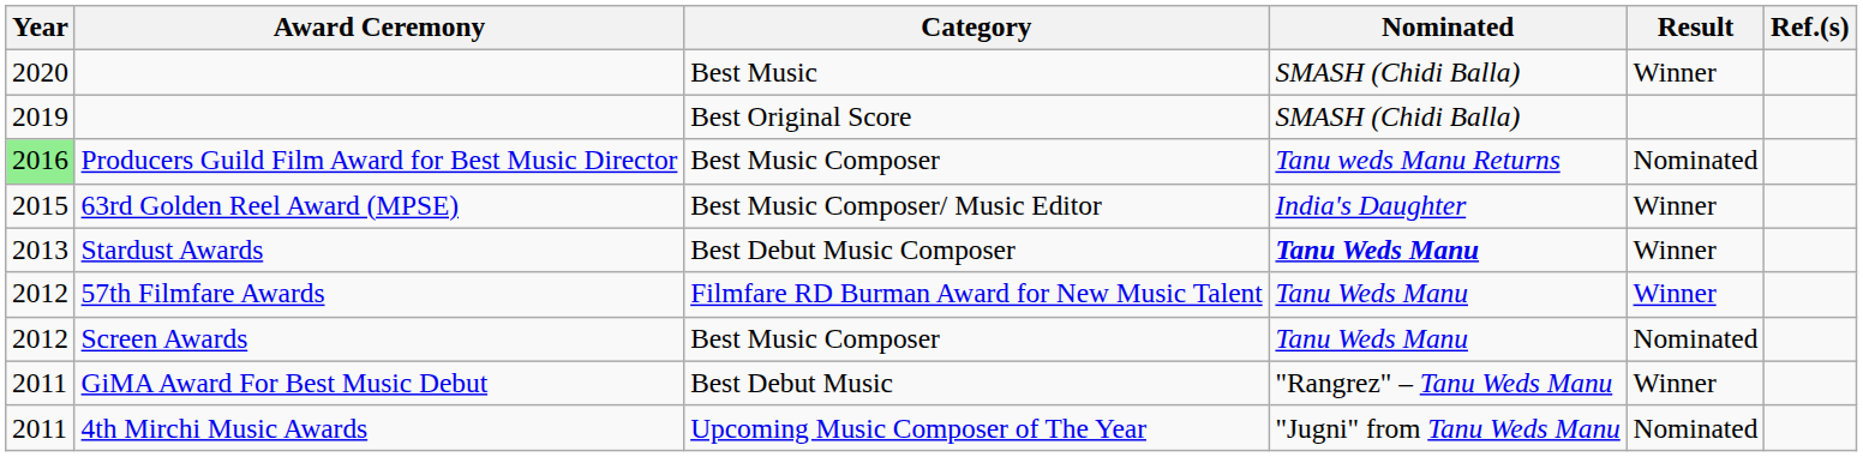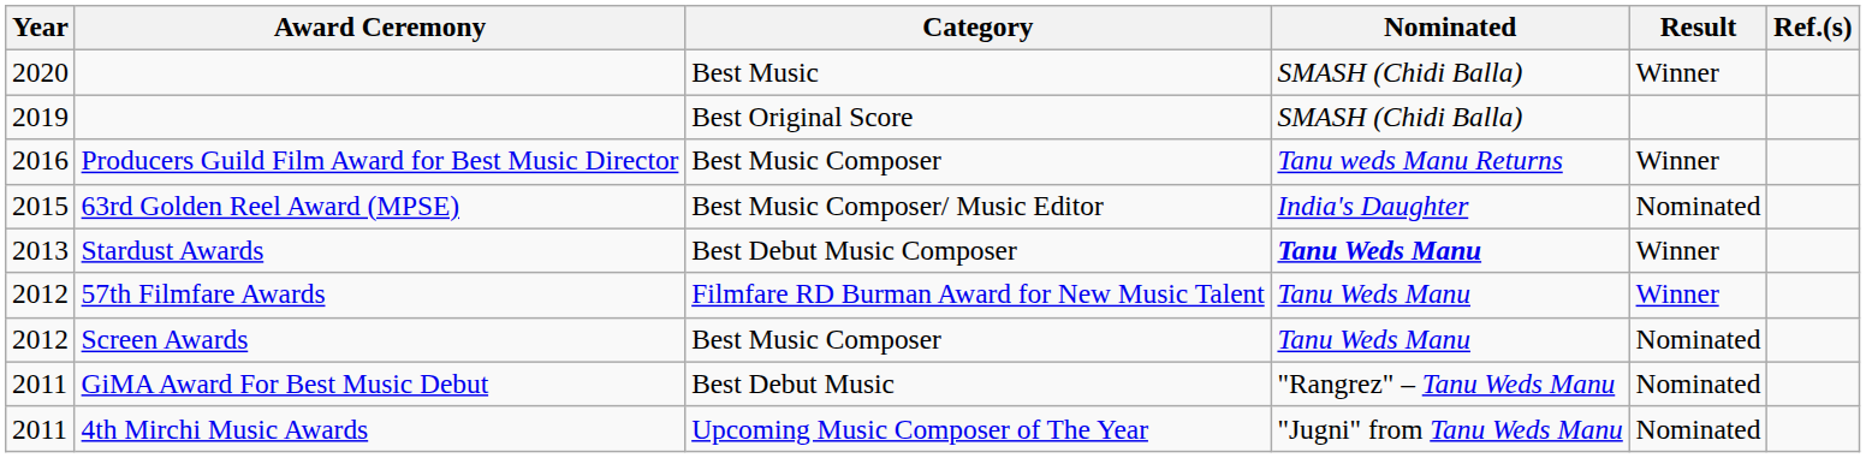Producers Guild Film Award for Best Music Director | Year: lightgreen background -> no background
Producers Guild Film Award for Best Music Director | Result: Nominated -> Winner
63rd Golden Reel Award (MPSE) | Result: Winner -> Nominated
GiMA Award For Best Music Debut | Result: Winner -> Nominated
